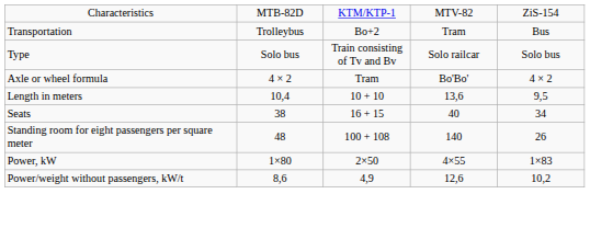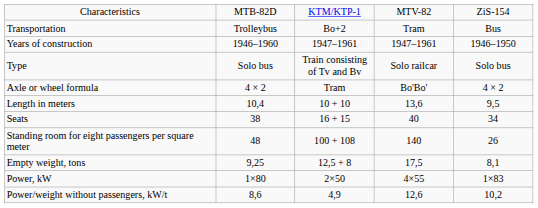+ row: Years of construction | 1946–1960 | 1947–1961 | 1947–1961 | 1946–1950
+ row: Empty weight, tons | 9,25 | 12,5 + 8 | 17,5 | 8,1
